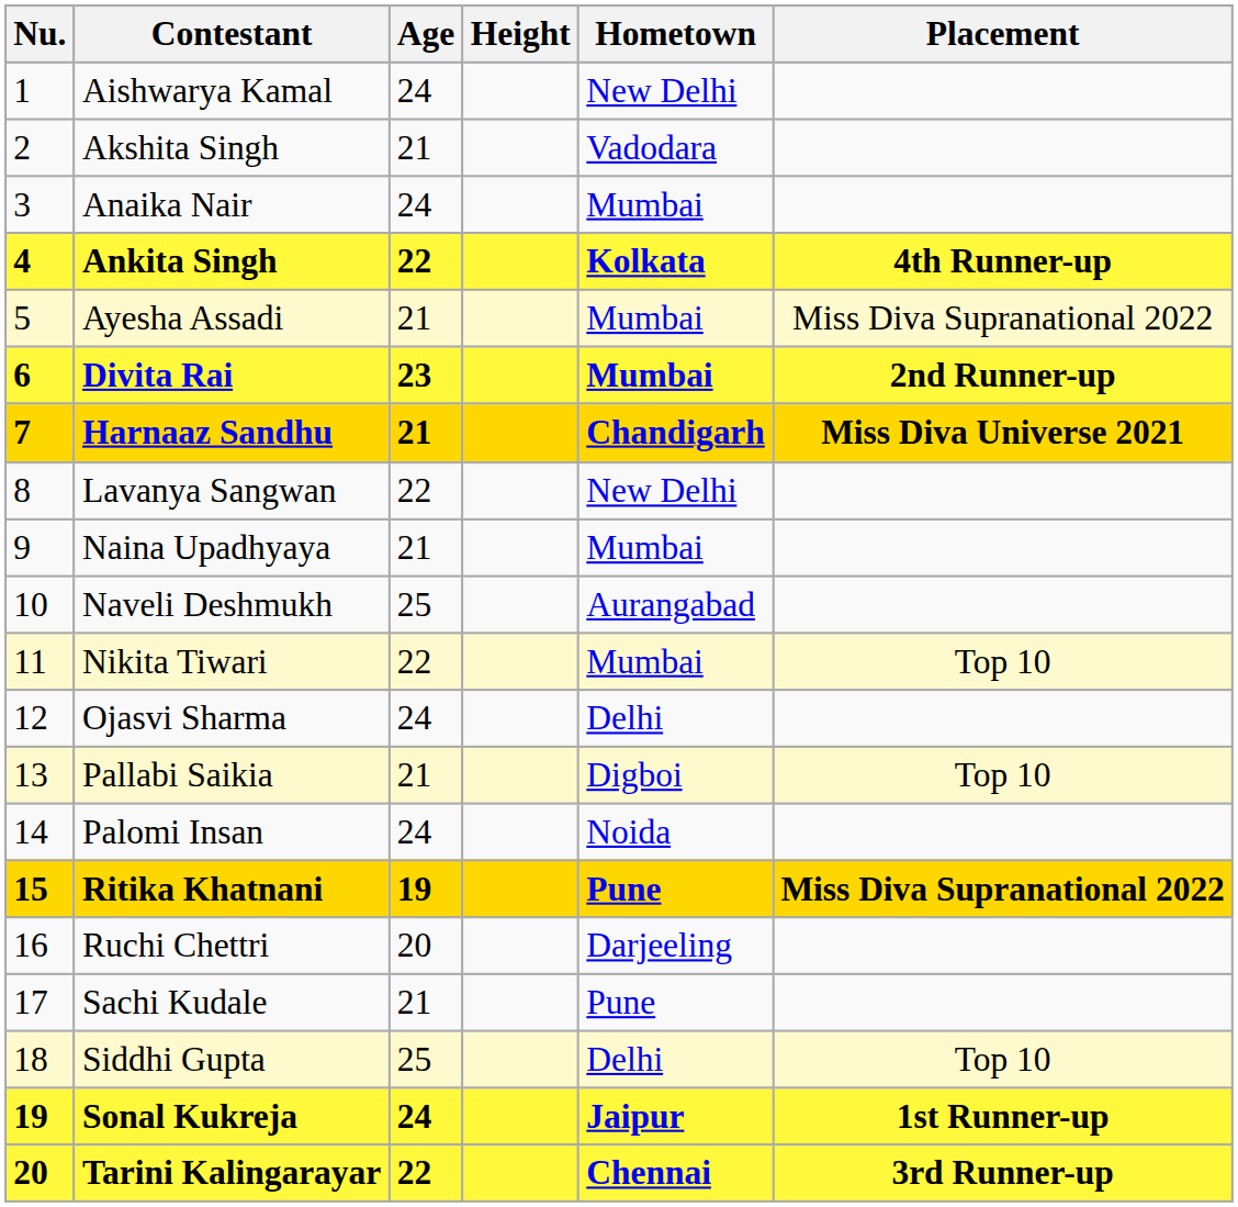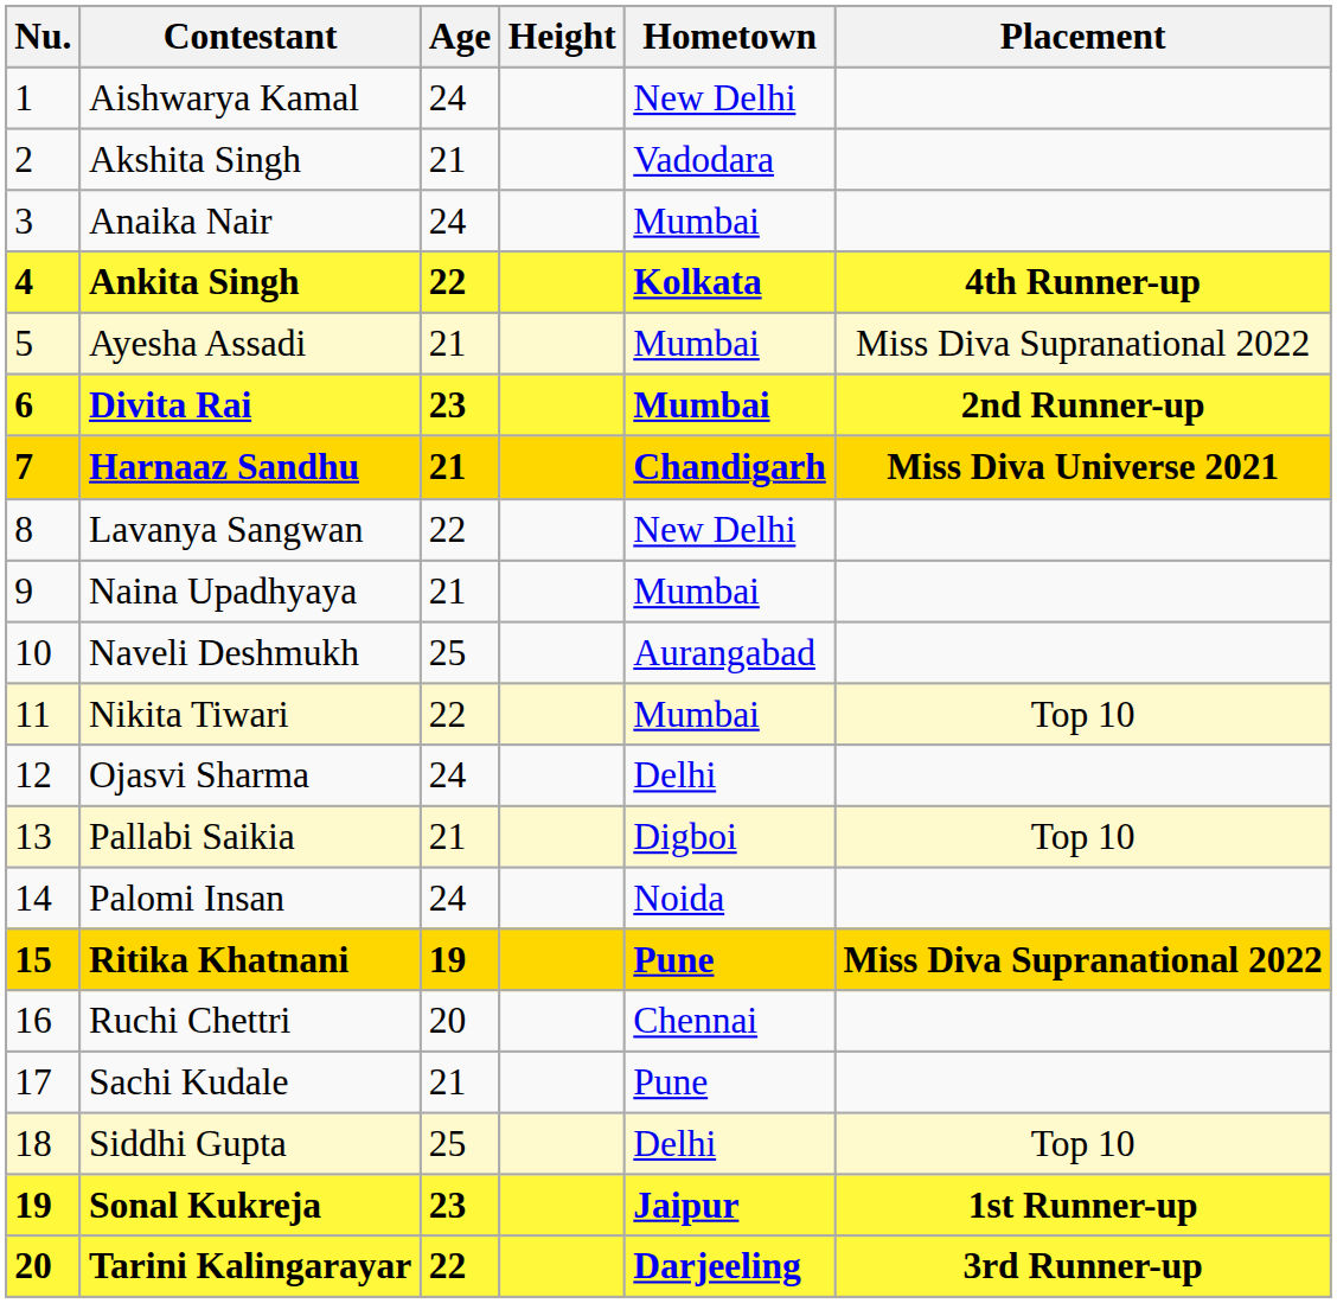Ruchi Chettri | Hometown: Darjeeling -> Chennai
Sonal Kukreja | Age: 24 -> 23
Tarini Kalingarayar | Hometown: Chennai -> Darjeeling
